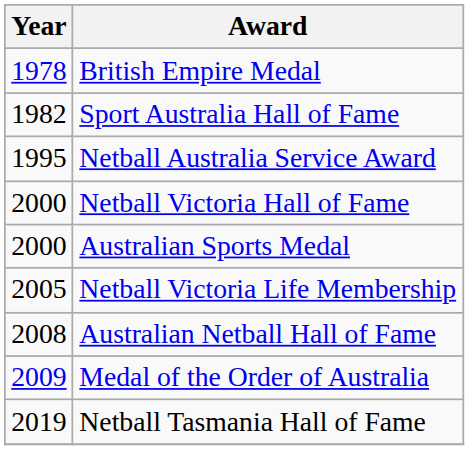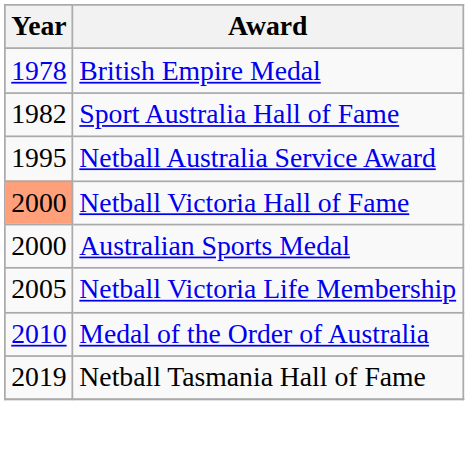Netball Victoria Hall of Fame | Year: no background -> lightsalmon background
- row: 2008 | Australian Netball Hall of Fame
Medal of the Order of Australia | Year: 2009 -> 2010
